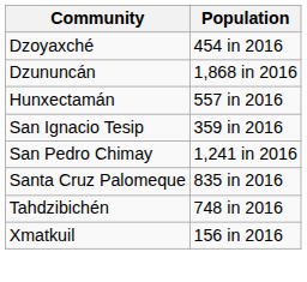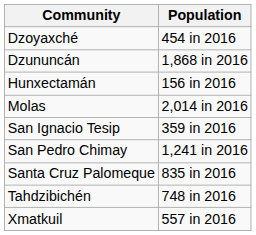Hunxectamán | Population: 557 in 2016 -> 156 in 2016
+ row: Molas | 2,014 in 2016
Xmatkuil | Population: 156 in 2016 -> 557 in 2016
